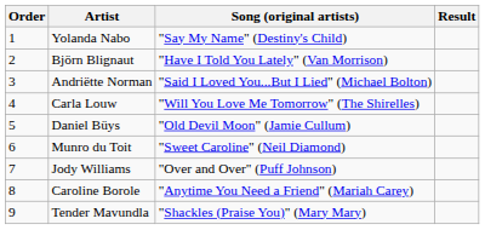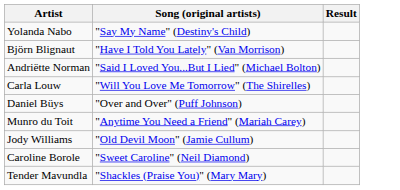- column: Order | 1 | 2 | 3 | 4 | 5 | 6 | 7 | 8 | 9
Daniel Büys | Song (original artists): "Old Devil Moon" (Jamie Cullum) -> "Over and Over" (Puff Johnson)
Munro du Toit | Song (original artists): "Sweet Caroline" (Neil Diamond) -> "Anytime You Need a Friend" (Mariah Carey)
Jody Williams | Song (original artists): "Over and Over" (Puff Johnson) -> "Old Devil Moon" (Jamie Cullum)
Caroline Borole | Song (original artists): "Anytime You Need a Friend" (Mariah Carey) -> "Sweet Caroline" (Neil Diamond)
